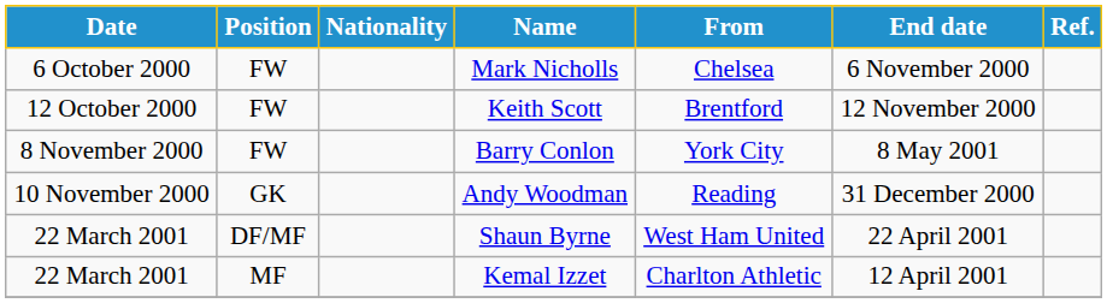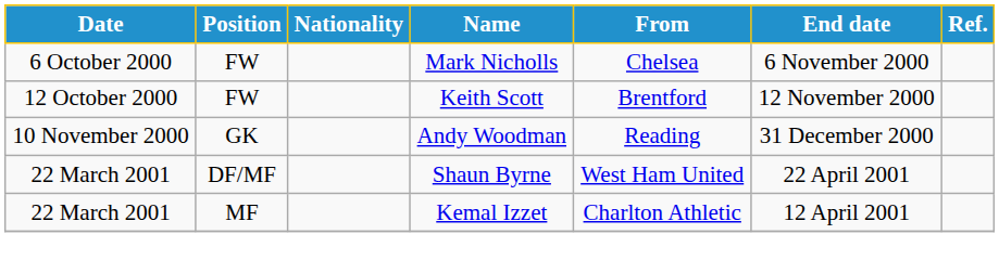- row: 8 November 2000 | FW | Barry Conlon | York City | 8 May 2001
